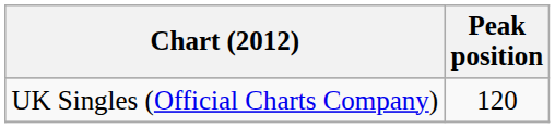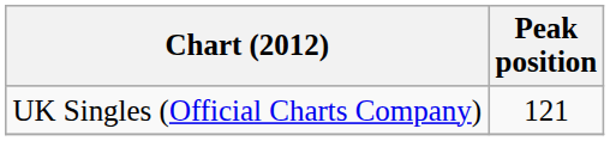UK Singles (Official Charts Company) | Peak position: 120 -> 121
